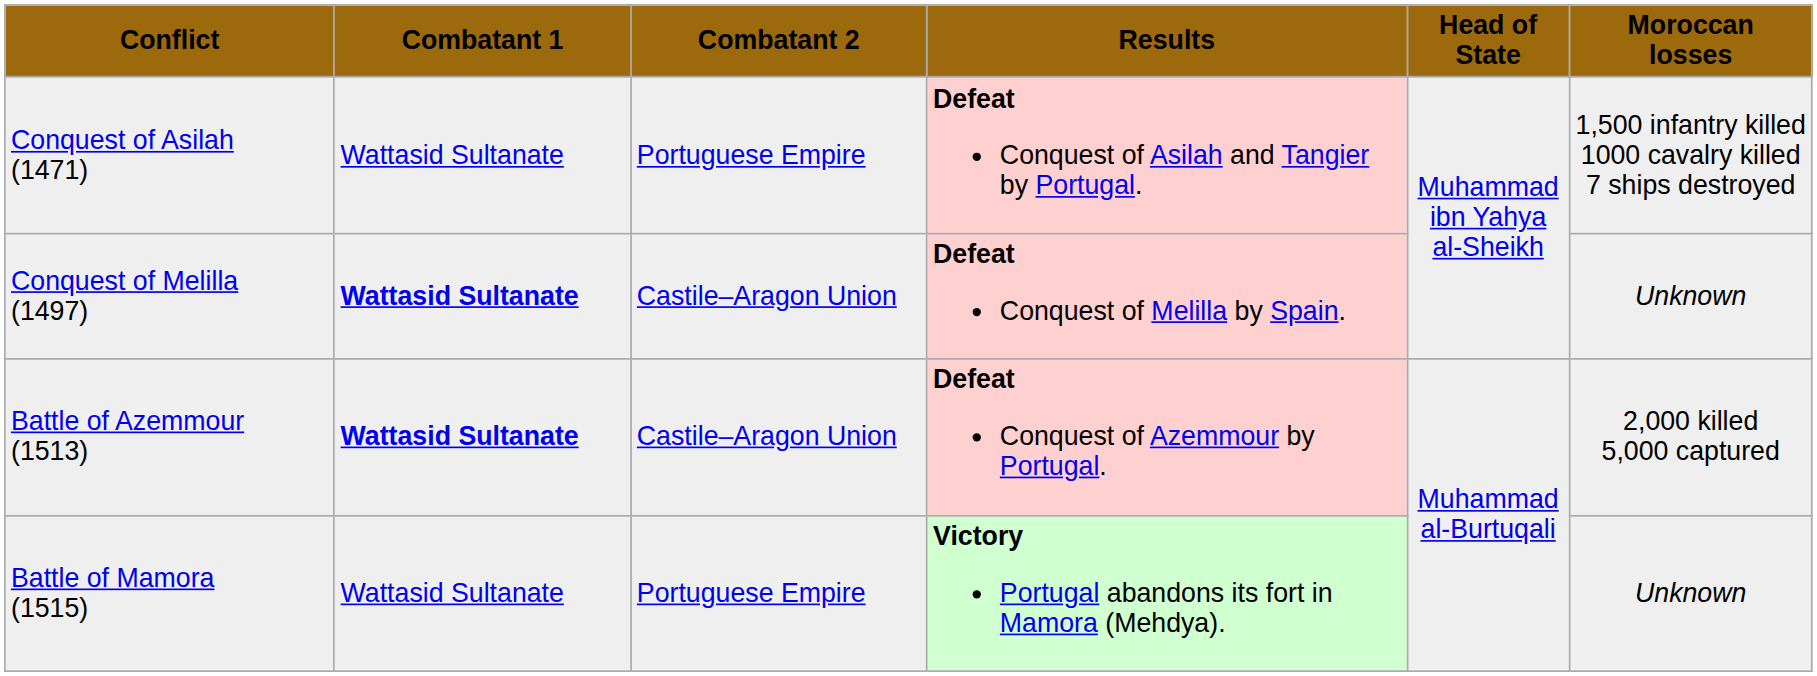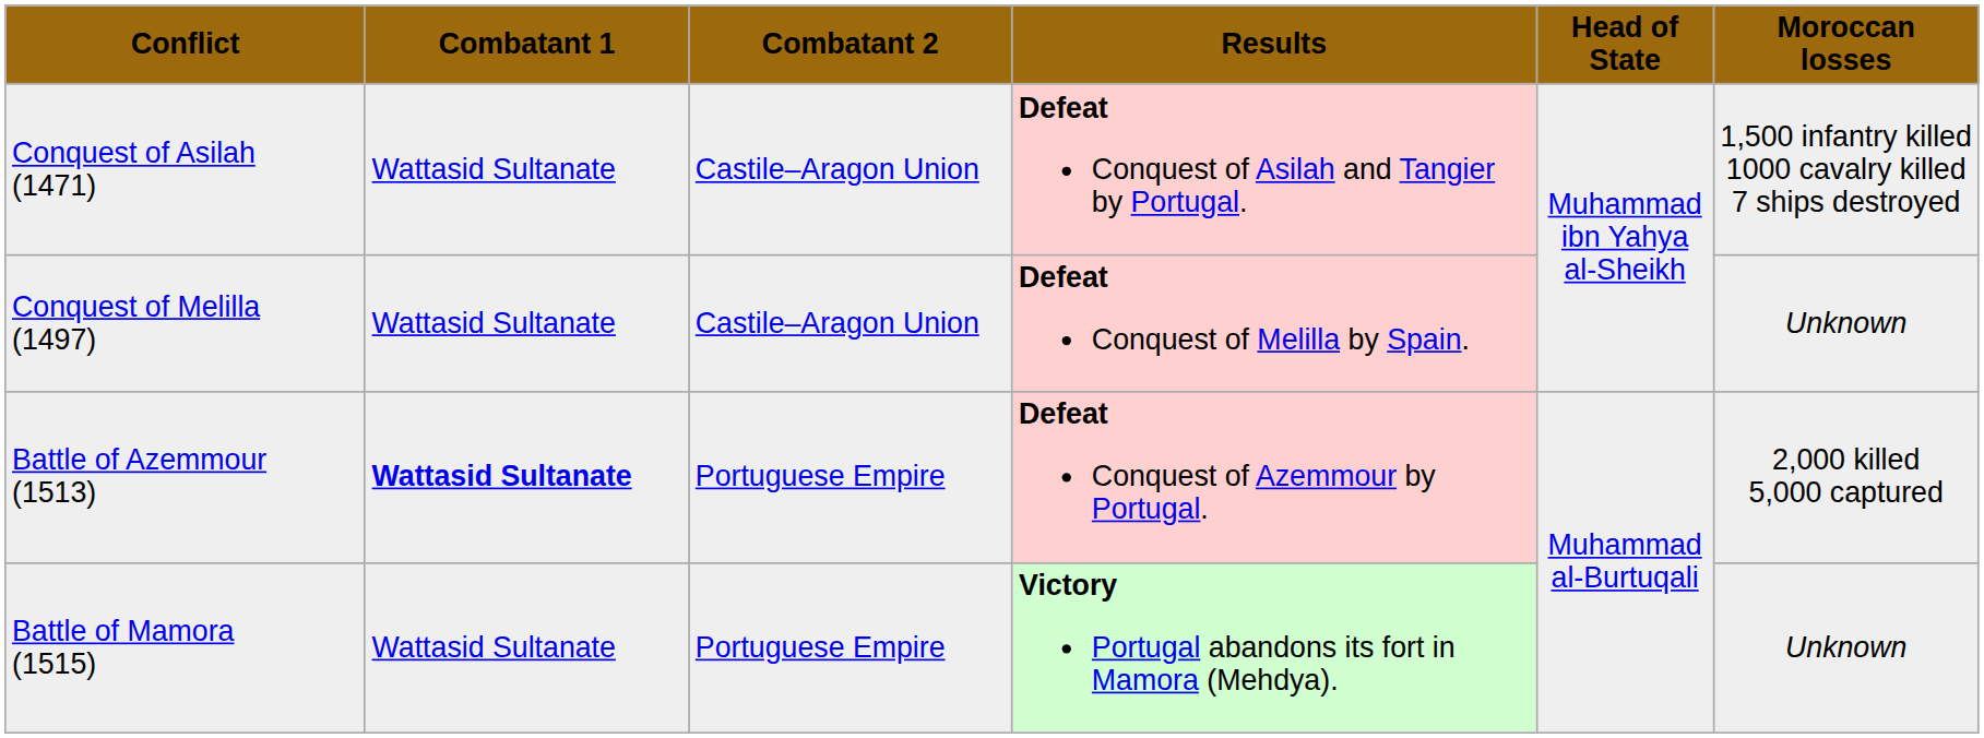Conquest of Asilah (1471) | Combatant 2: Portuguese Empire -> Castile–Aragon Union
Conquest of Melilla (1497) | Combatant 1: bold -> normal
Battle of Azemmour (1513) | Combatant 2: Castile–Aragon Union -> Portuguese Empire
